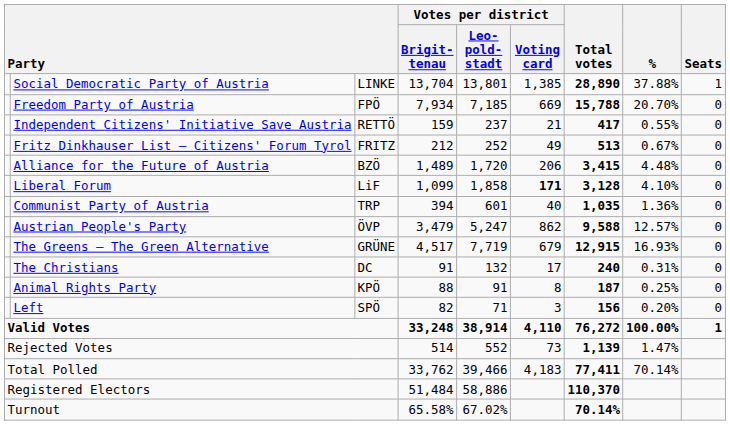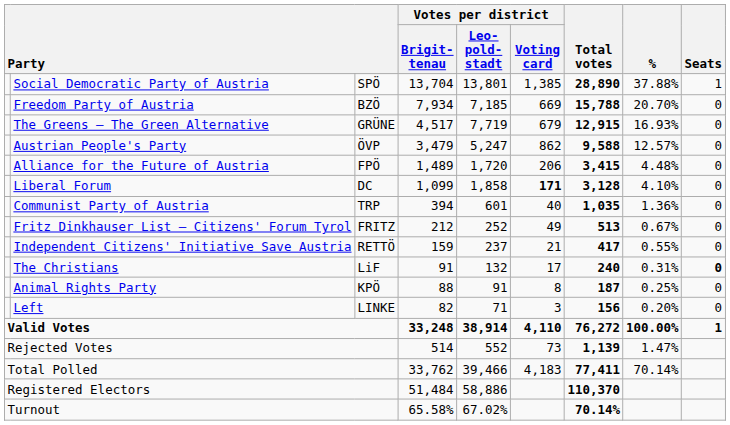Social Democratic Party of Austria | column 3: LINKE -> SPÖ
Freedom Party of Austria | column 3: FPÖ -> BZÖ
rows swapped: The Greens – The Green Alternative <-> Independent Citizens' Initiative Save Austria
rows swapped: Austrian People's Party <-> Fritz Dinkhauser List – Citizens' Forum Tyrol
Alliance for the Future of Austria | column 3: BZÖ -> FPÖ
Liberal Forum | column 3: LiF -> DC
The Christians | column 3: DC -> LiF
The Christians | Seats: normal -> bold
Left | column 3: SPÖ -> LINKE
